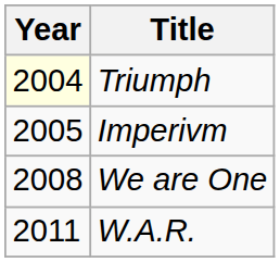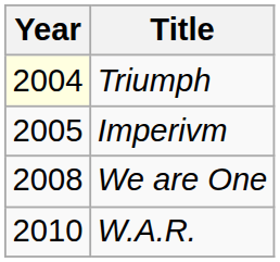W.A.R. | Year: 2011 -> 2010
